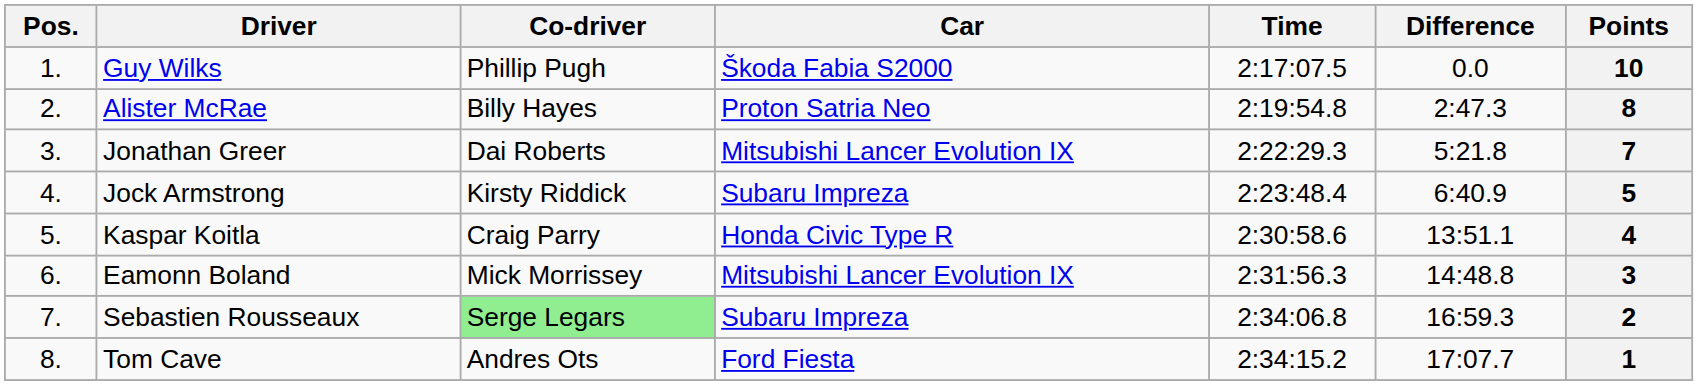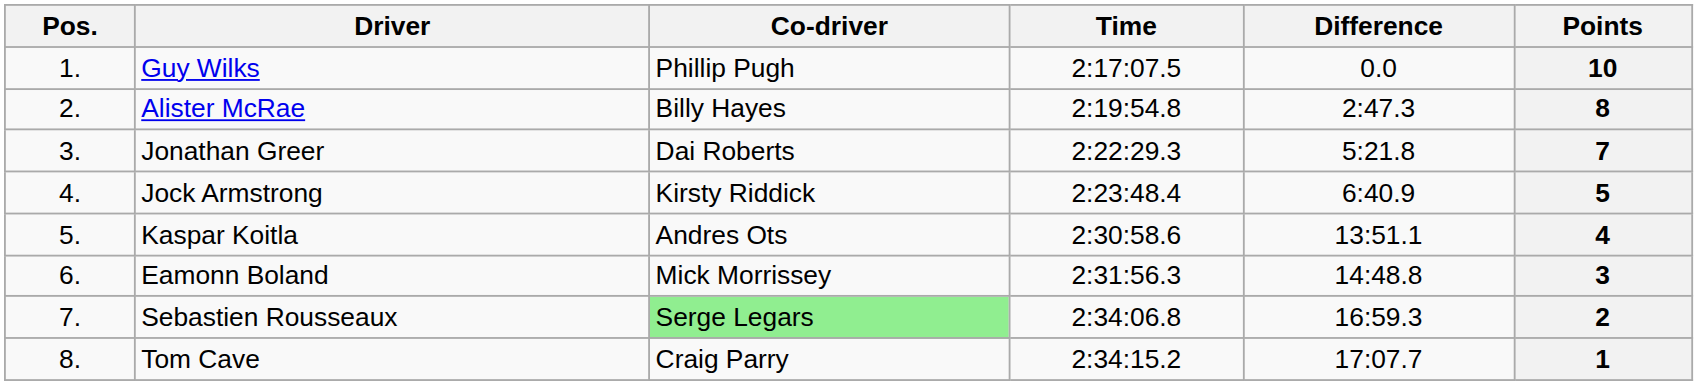- column: Car | Škoda Fabia S2000 | Proton Satria Neo | Mitsubishi Lancer Evolution IX | Subaru Impreza | Honda Civic Type R | Mitsubishi Lancer Evolution IX | Subaru Impreza | Ford Fiesta
Kaspar Koitla | Co-driver: Craig Parry -> Andres Ots
Tom Cave | Co-driver: Andres Ots -> Craig Parry
